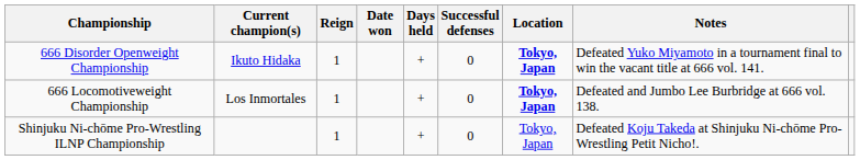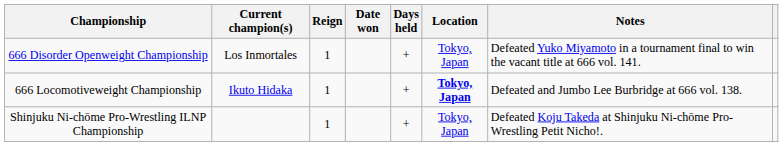- column: Successful defenses | 0 | 0 | 0
666 Disorder Openweight Championship | Current champion(s): Ikuto Hidaka -> Los Inmortales
666 Disorder Openweight Championship | Location: bold -> normal
666 Locomotiveweight Championship | Current champion(s): Los Inmortales -> Ikuto Hidaka
